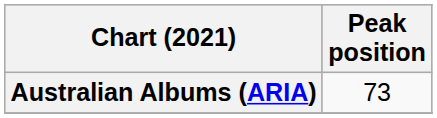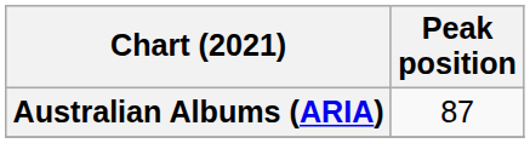Australian Albums (ARIA) | Peak position: 73 -> 87
